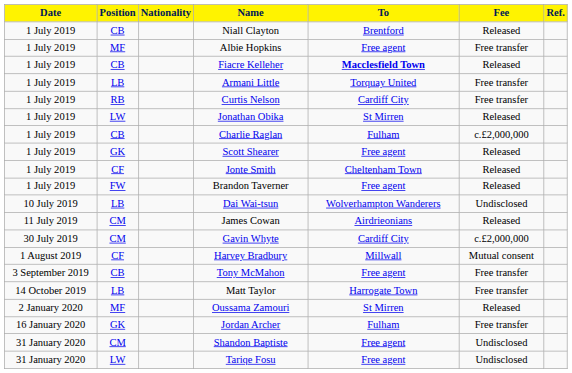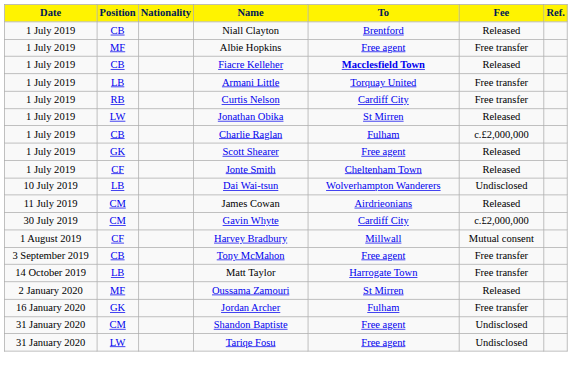- row: 1 July 2019 | FW | Brandon Taverner | Free agent | Released
